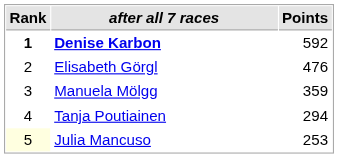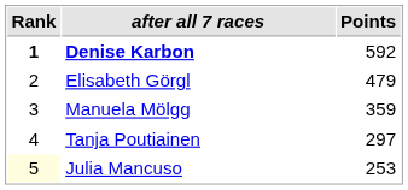Elisabeth Görgl | Points: 476 -> 479
Tanja Poutiainen | Points: 294 -> 297
